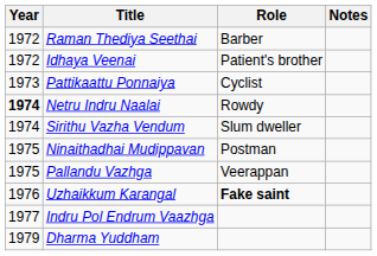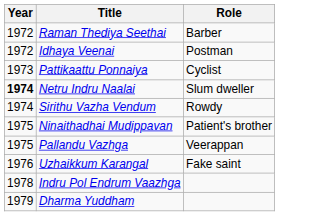- column: Notes
Idhaya Veenai | Role: Patient's brother -> Postman
Netru Indru Naalai | Role: Rowdy -> Slum dweller
Sirithu Vazha Vendum | Role: Slum dweller -> Rowdy
Ninaithadhai Mudippavan | Role: Postman -> Patient's brother
Uzhaikkum Karangal | Role: bold -> normal
Indru Pol Endrum Vaazhga | Year: 1977 -> 1978
